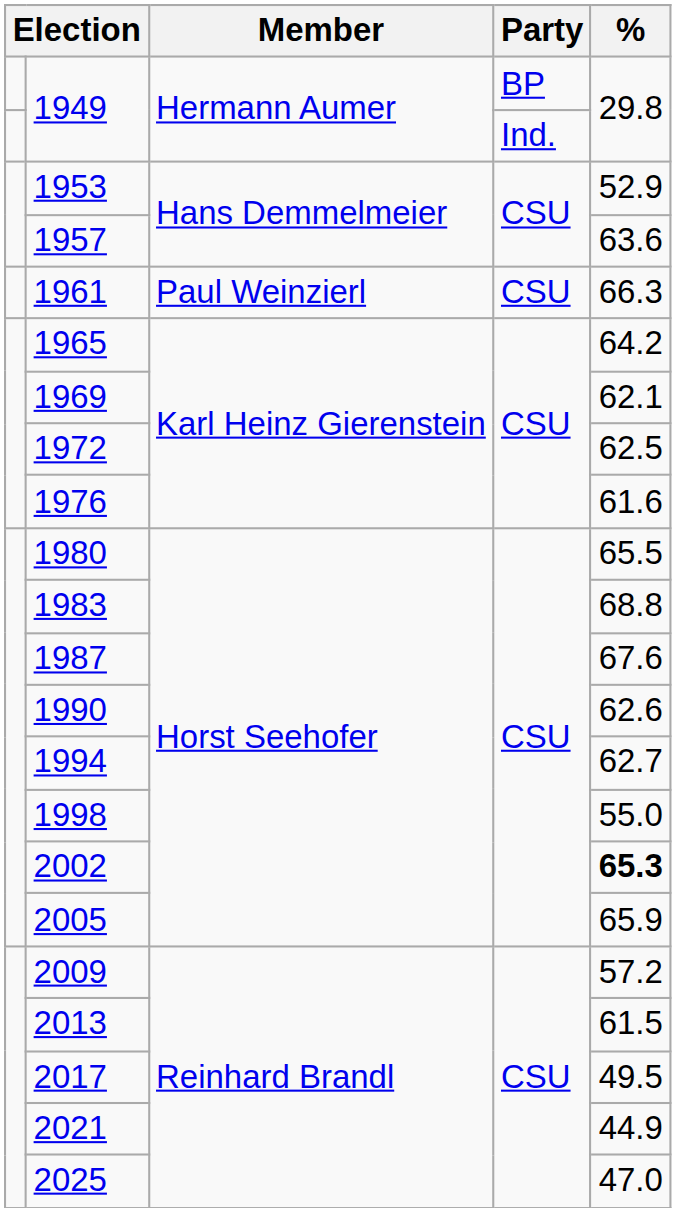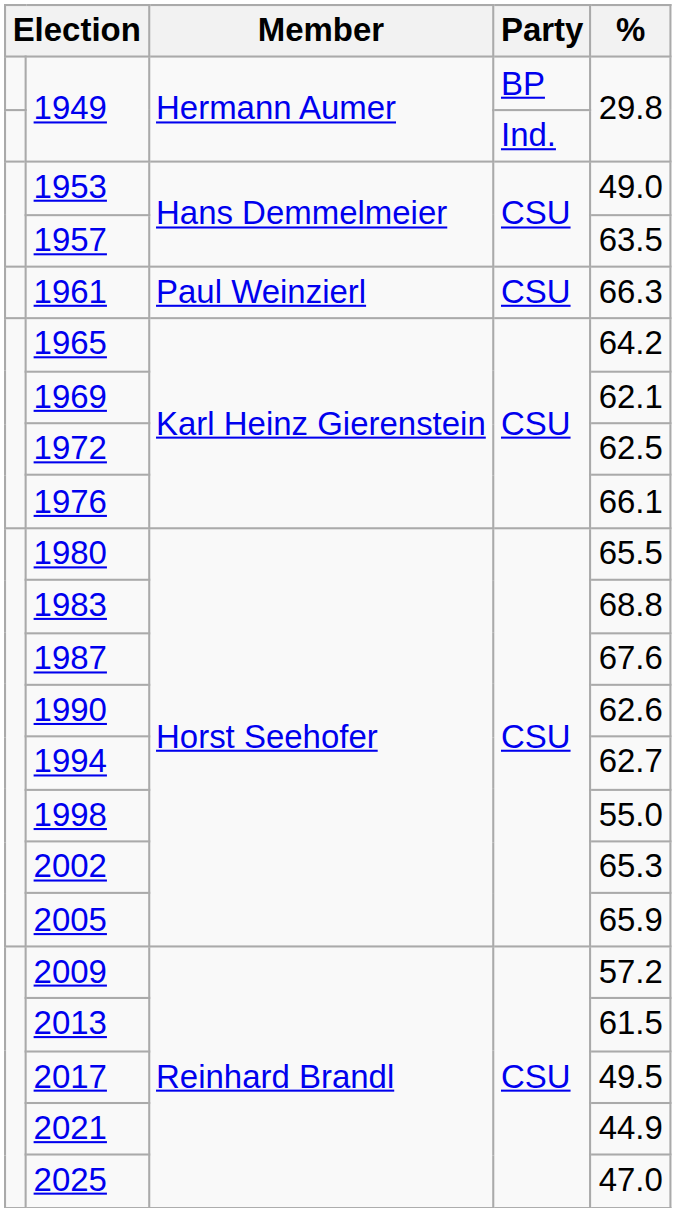1953 | %: 52.9 -> 49.0
1957 | %: 63.6 -> 63.5
1976 | %: 61.6 -> 66.1
2002 | %: bold -> normal
